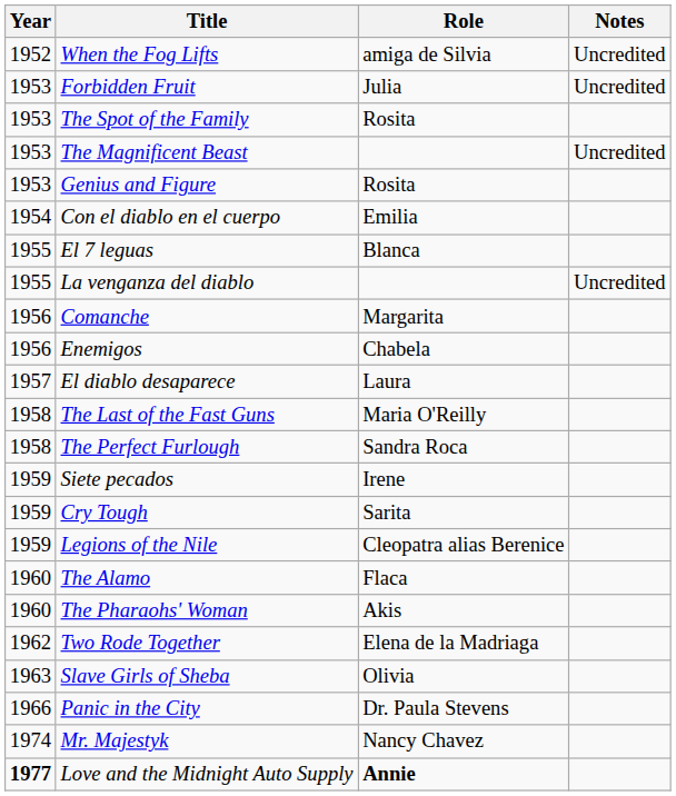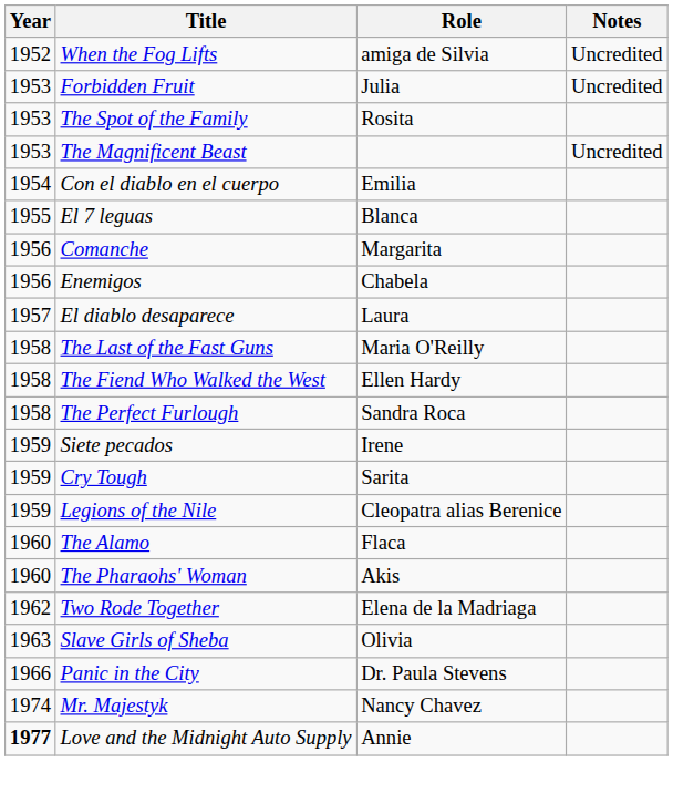- row: 1953 | Genius and Figure | Rosita
- row: 1955 | La venganza del diablo | Uncredited
+ row: 1958 | The Fiend Who Walked the West | Ellen Hardy
Love and the Midnight Auto Supply | Role: bold -> normal
